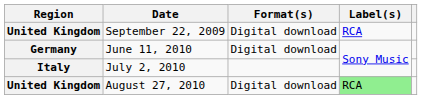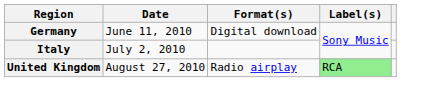- row: United Kingdom | September 22, 2009 | Digital download | RCA
August 27, 2010 | Format(s): Digital download -> Radio airplay
